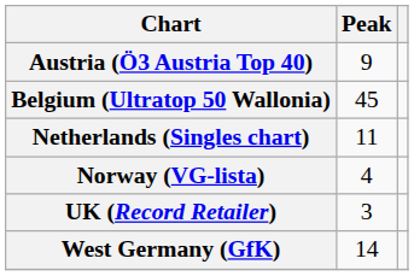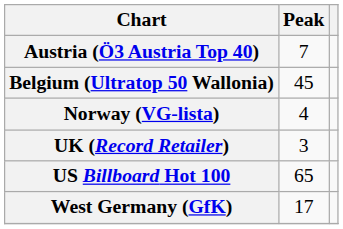Austria (Ö3 Austria Top 40) | Peak: 9 -> 7
- row: Netherlands (Singles chart) | 11
+ row: US Billboard Hot 100 | 65
West Germany (GfK) | Peak: 14 -> 17
